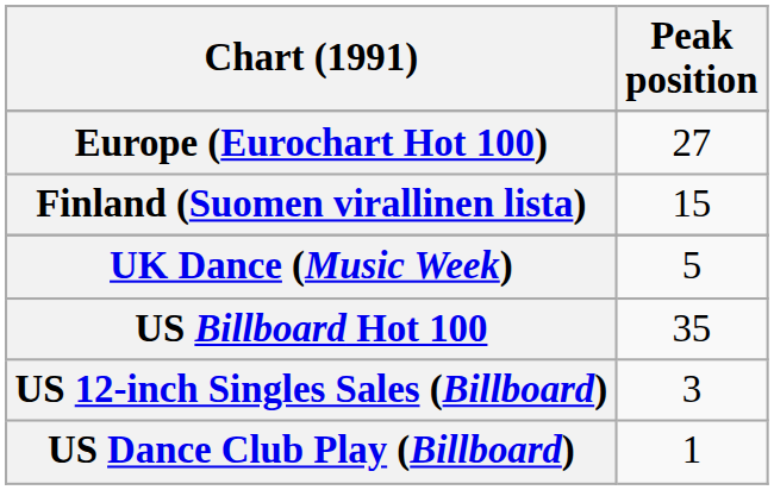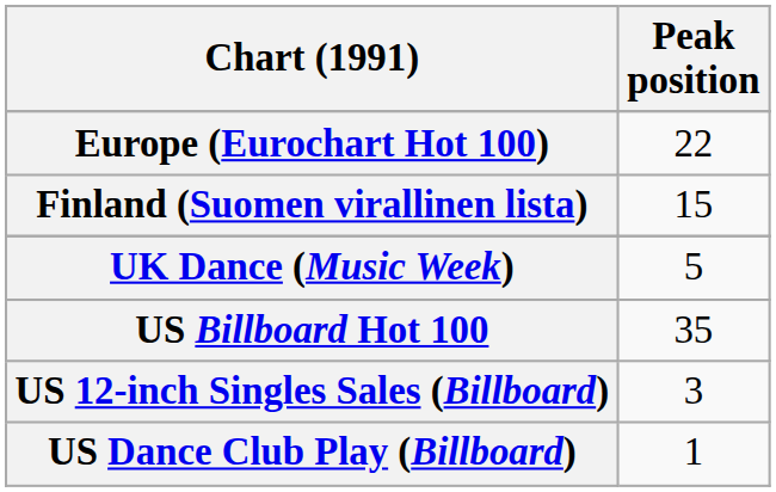Europe (Eurochart Hot 100) | Peak position: 27 -> 22
